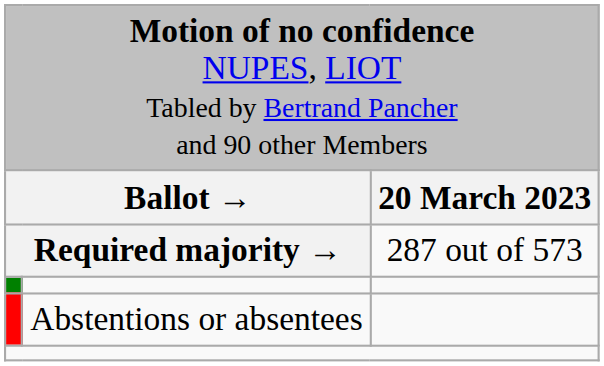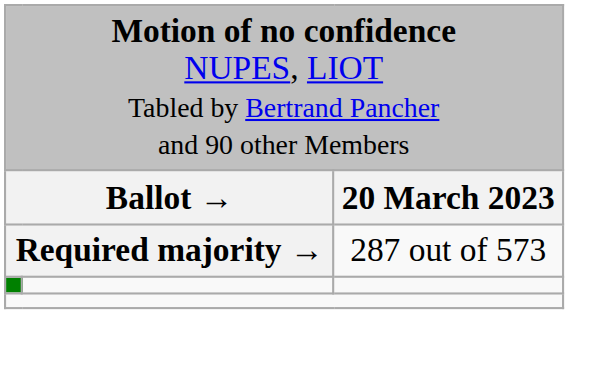- row: Abstentions or absentees
